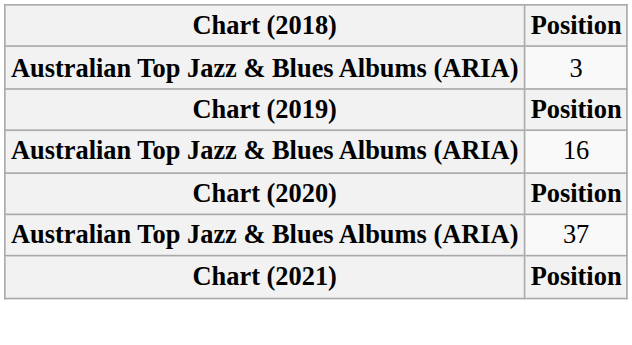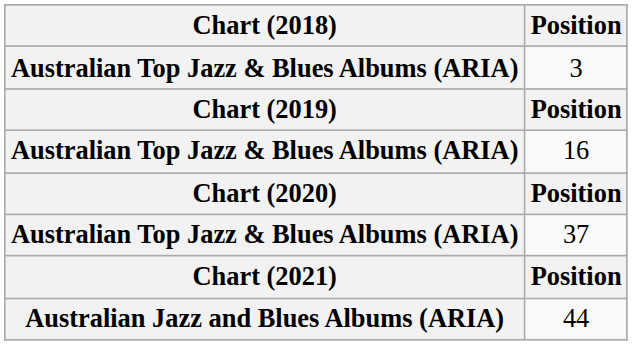+ row: Australian Jazz and Blues Albums (ARIA) | 44
